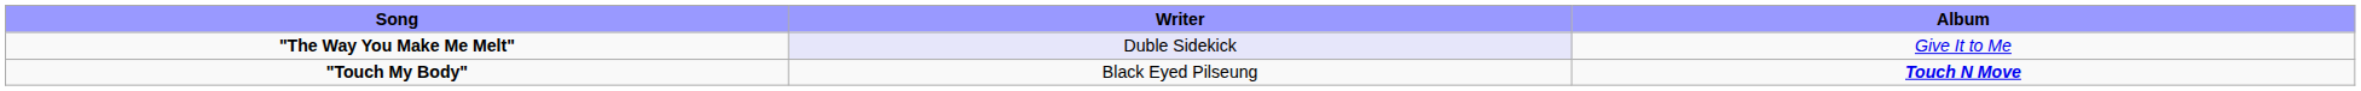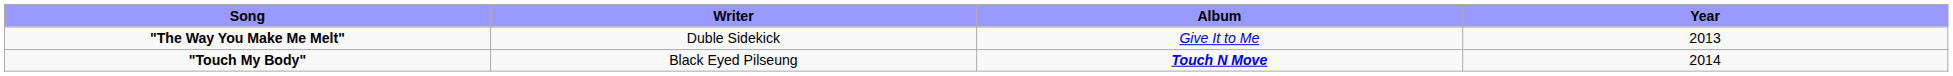+ column: Year | 2013 | 2014
"The Way You Make Me Melt" | Writer: lavender background -> no background
